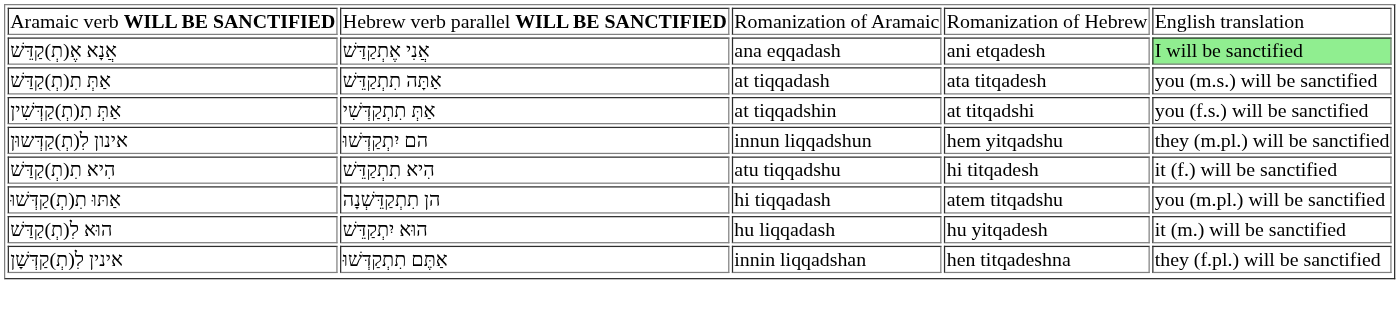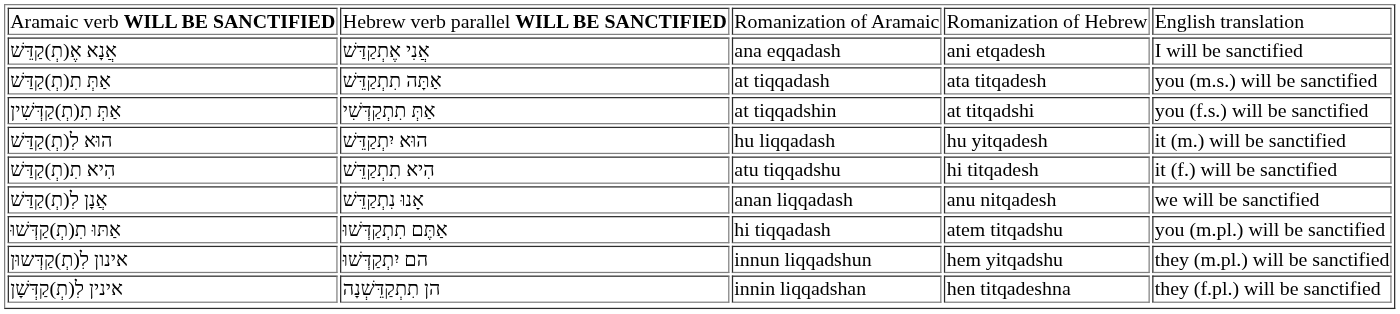אֲנָא אֶ(תְ)קַדֵּשׁ | column 5: lightgreen background -> no background
rows swapped: הוּא לִ(תְ)קַדַּשׁ <-> אינון לִ(תְ)קַדְּשוּן
+ row: אֲנָן לִ(תְ)קַדַּשׁ | אָנוּ נִתְקַדֵּשׁ | anan liqqadash | anu nitqadesh | we will be sanctified
אַתּוּ תִ(תְ)קַדְּשׁוּ | column 2: הן תִתְקַדֵּשְׁנָה -> אַתֶּם תִתְקַדְּשׁוּ
אינין לִ(תְ)קַדְּשָׁן | column 2: אַתֶּם תִתְקַדְּשׁוּ -> הן תִתְקַדֵּשְׁנָה
